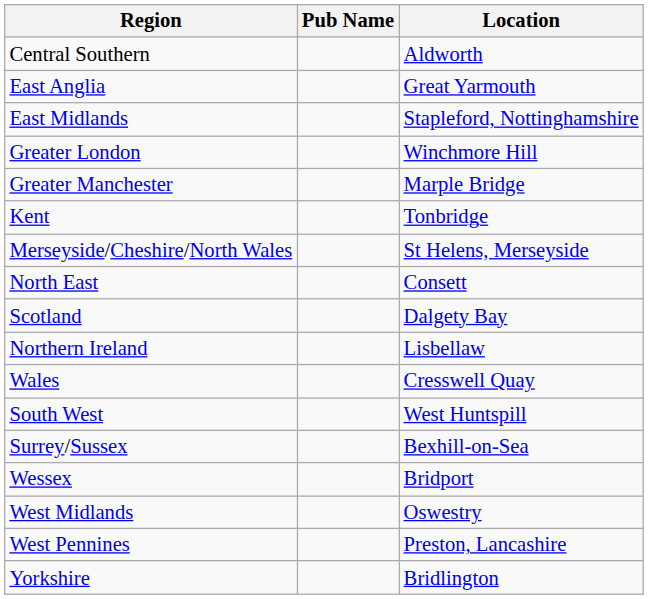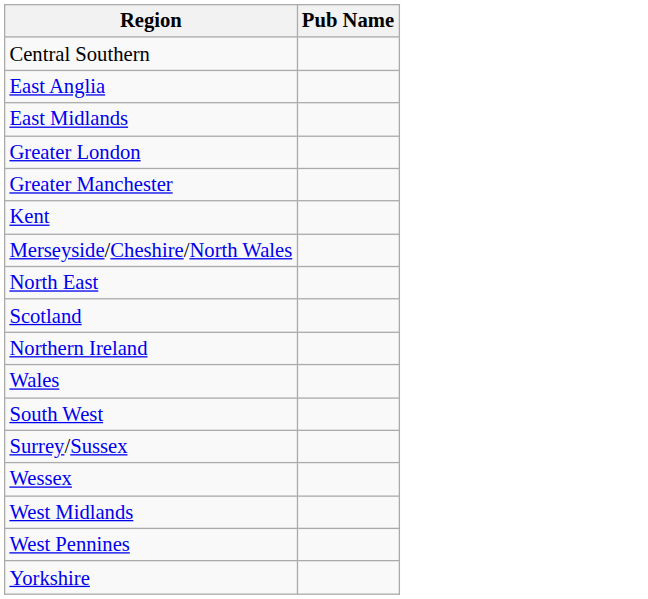- column: Location | Aldworth | Great Yarmouth | Stapleford, Nottinghamshire | Winchmore Hill | Marple Bridge | Tonbridge | St Helens, Merseyside | Consett | Dalgety Bay | Lisbellaw | Cresswell Quay | West Huntspill | Bexhill-on-Sea | Bridport | Oswestry | Preston, Lancashire | Bridlington
